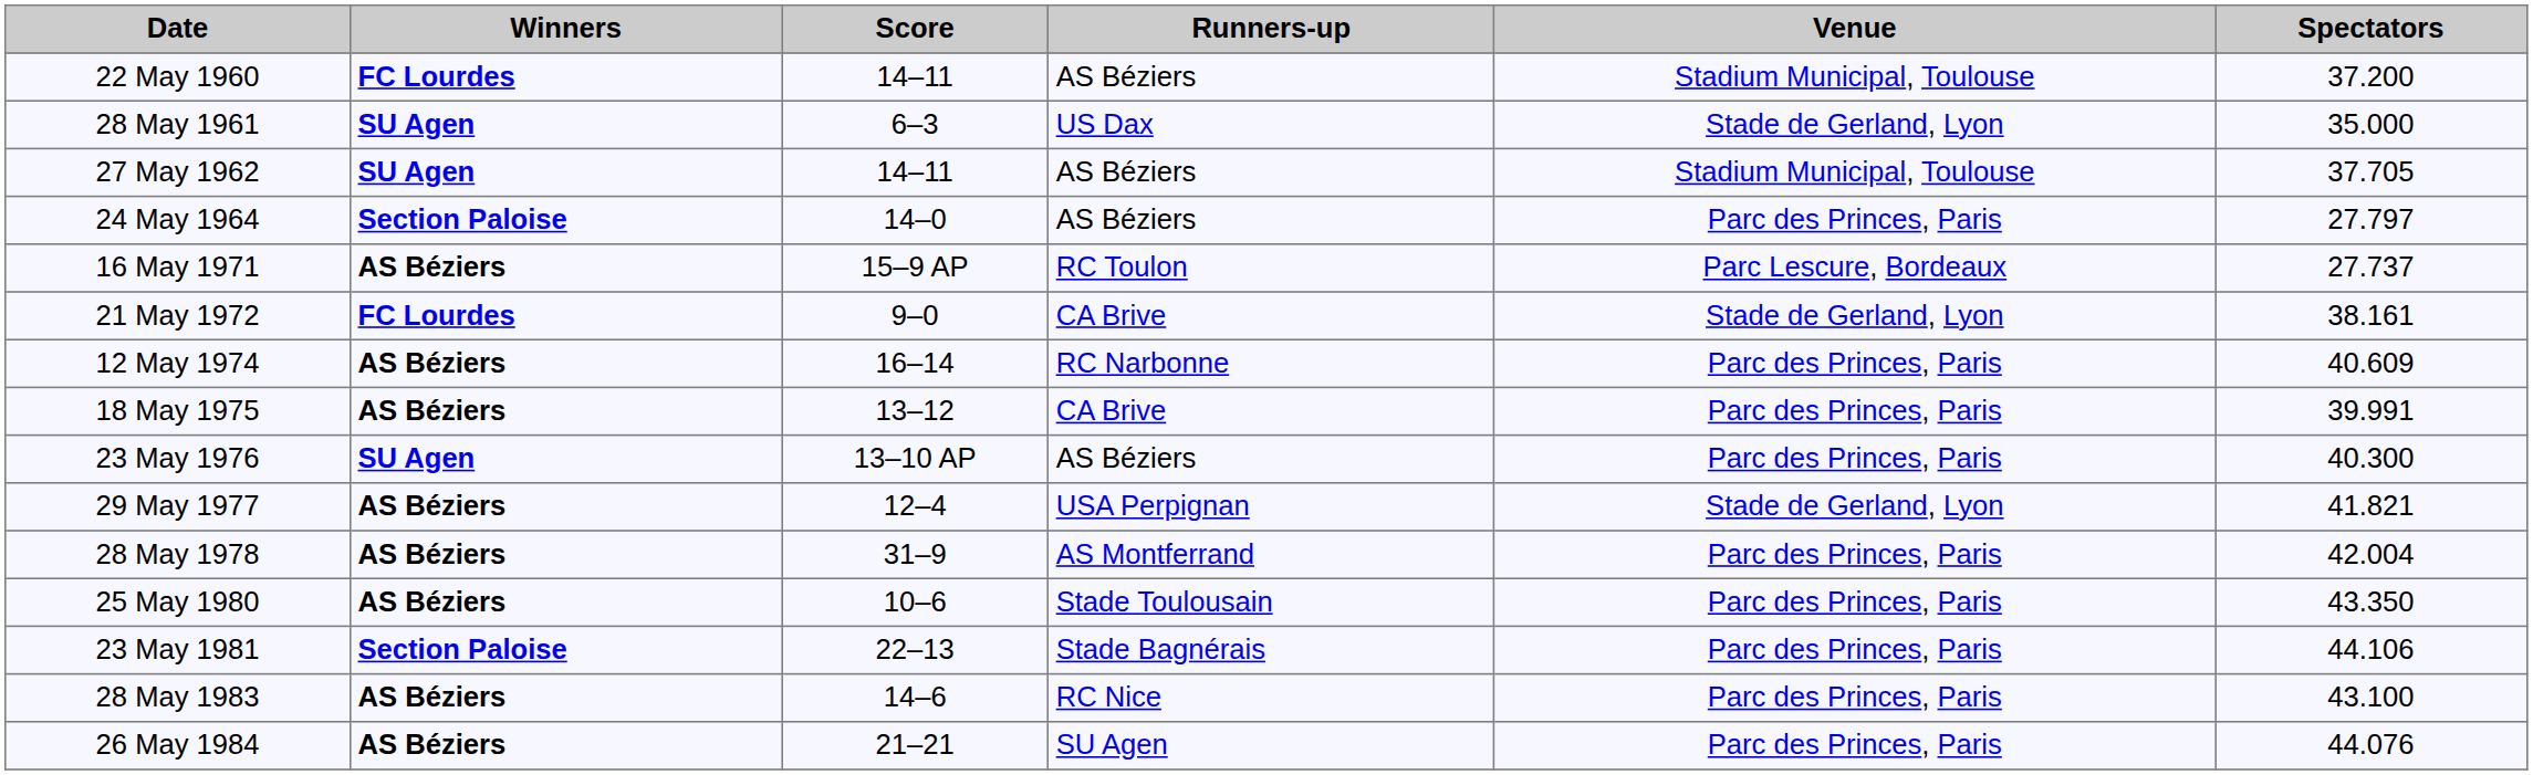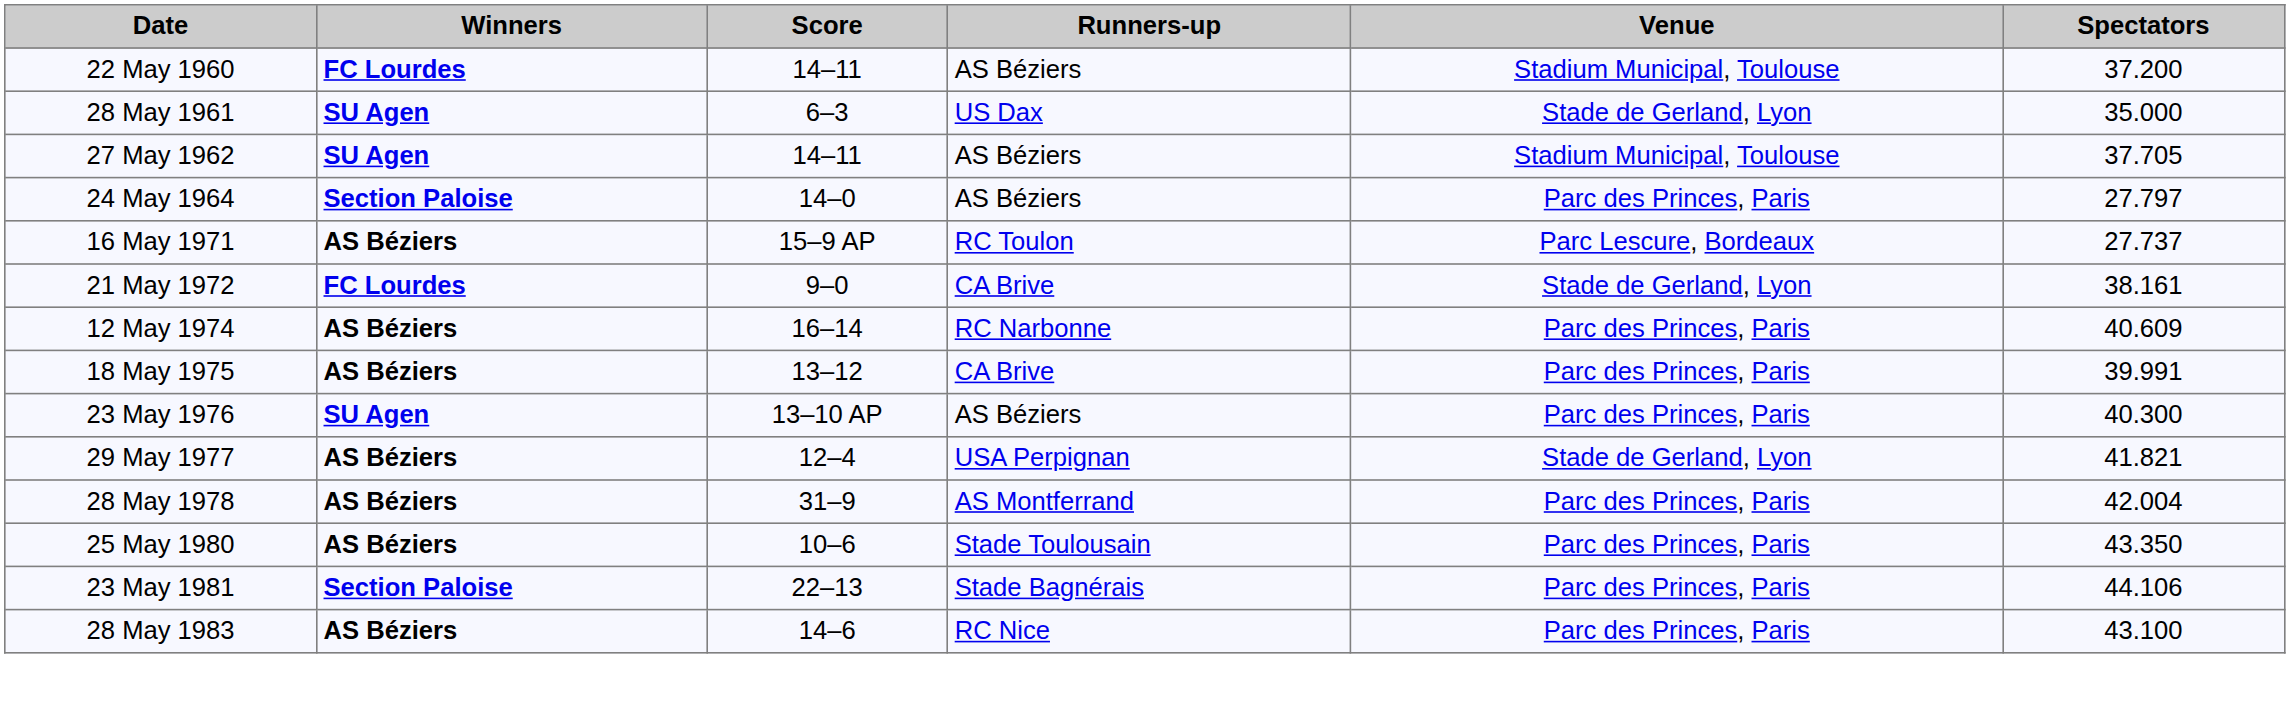- row: 26 May 1984 | AS Béziers | 21–21 | SU Agen | Parc des Princes, Paris | 44.076
